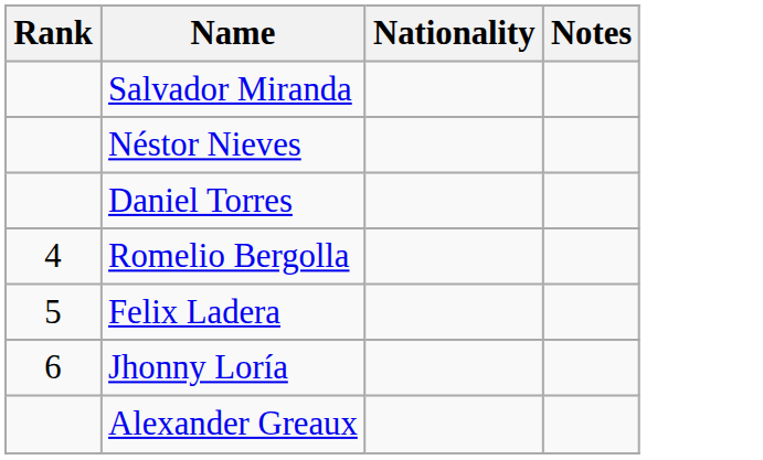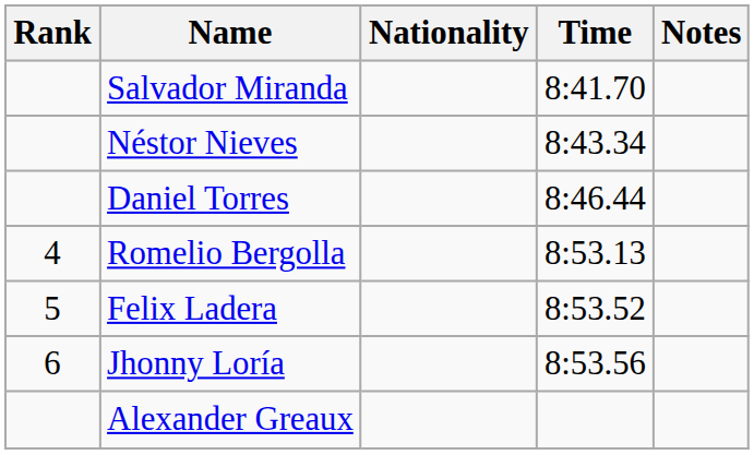+ column: Time | 8:41.70 | 8:43.34 | 8:46.44 | 8:53.13 | 8:53.52 | 8:53.56
